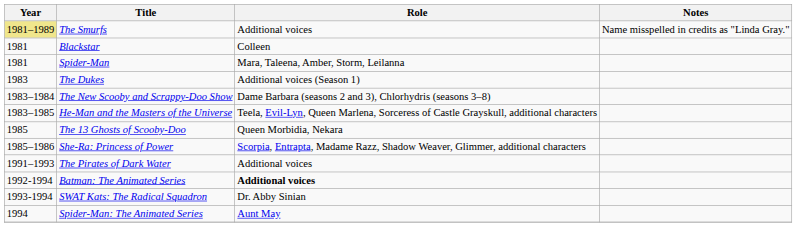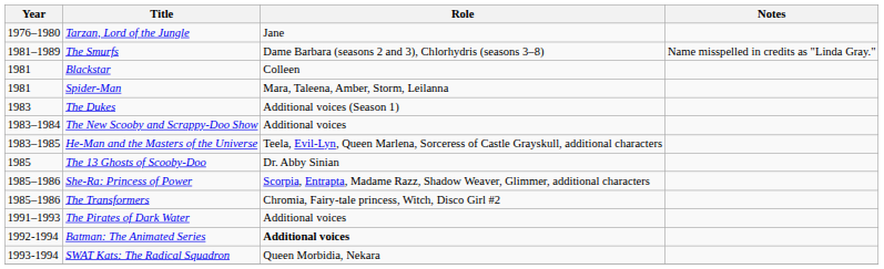+ row: 1976–1980 | Tarzan, Lord of the Jungle | Jane
The Smurfs | Year: khaki background -> no background
The Smurfs | Role: Additional voices -> Dame Barbara (seasons 2 and 3), Chlorhydris (seasons 3–8)
The New Scooby and Scrappy-Doo Show | Role: Dame Barbara (seasons 2 and 3), Chlorhydris (seasons 3–8) -> Additional voices
The 13 Ghosts of Scooby-Doo | Role: Queen Morbidia, Nekara -> Dr. Abby Sinian
+ row: 1985–1986 | The Transformers | Chromia, Fairy-tale princess, Witch, Disco Girl #2
SWAT Kats: The Radical Squadron | Role: Dr. Abby Sinian -> Queen Morbidia, Nekara
- row: 1994 | Spider-Man: The Animated Series | Aunt May
